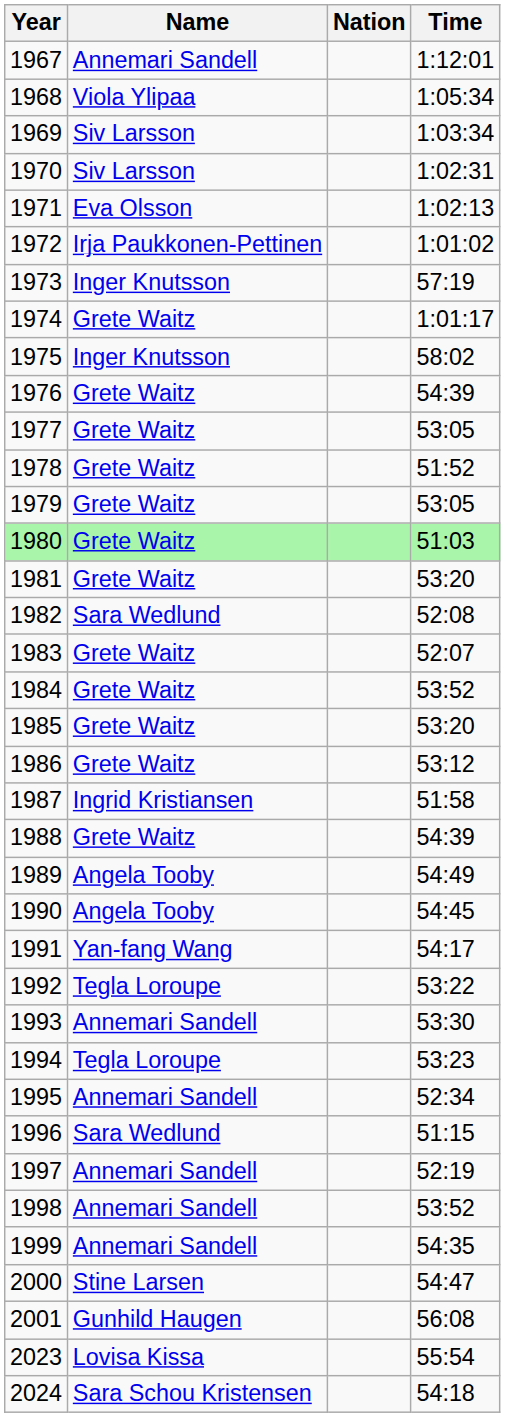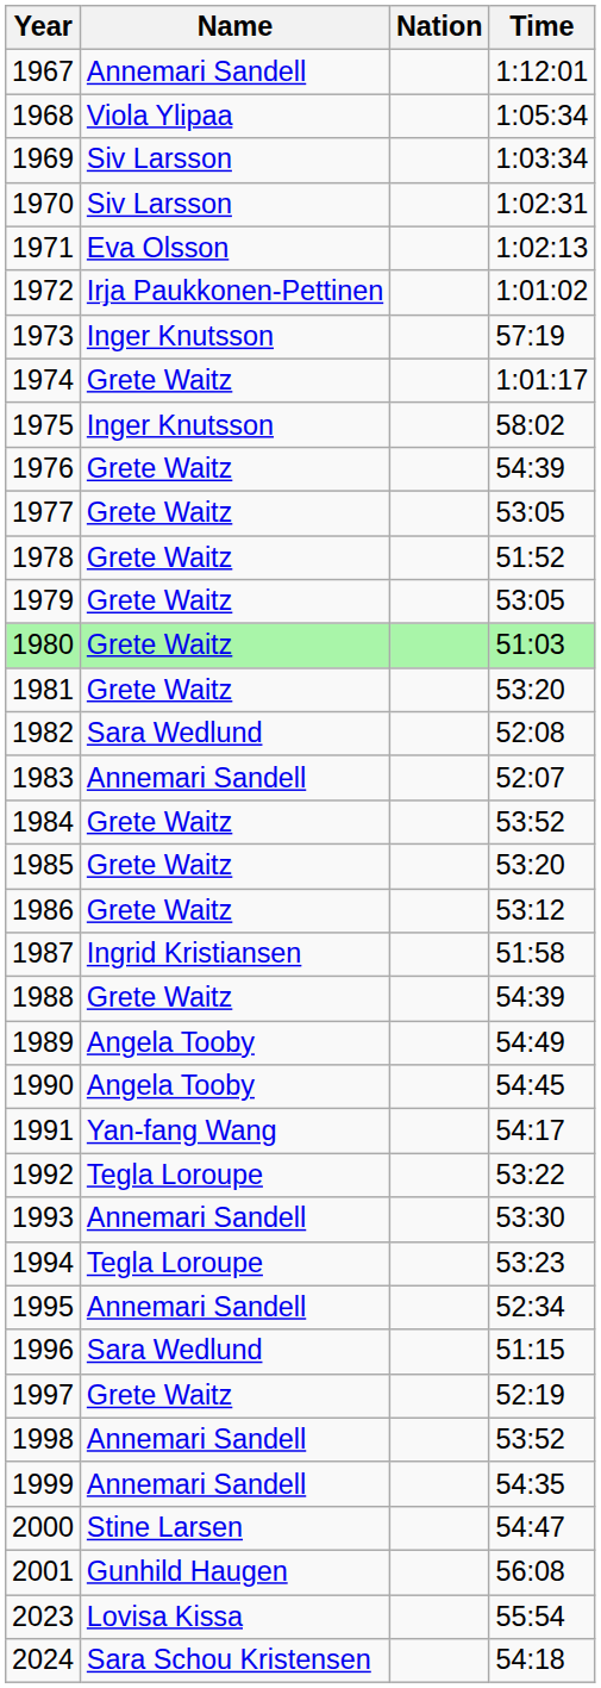1983 | Name: Grete Waitz -> Annemari Sandell
1997 | Name: Annemari Sandell -> Grete Waitz
